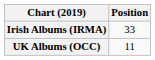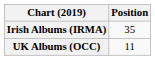Irish Albums (IRMA) | Position: 33 -> 35
